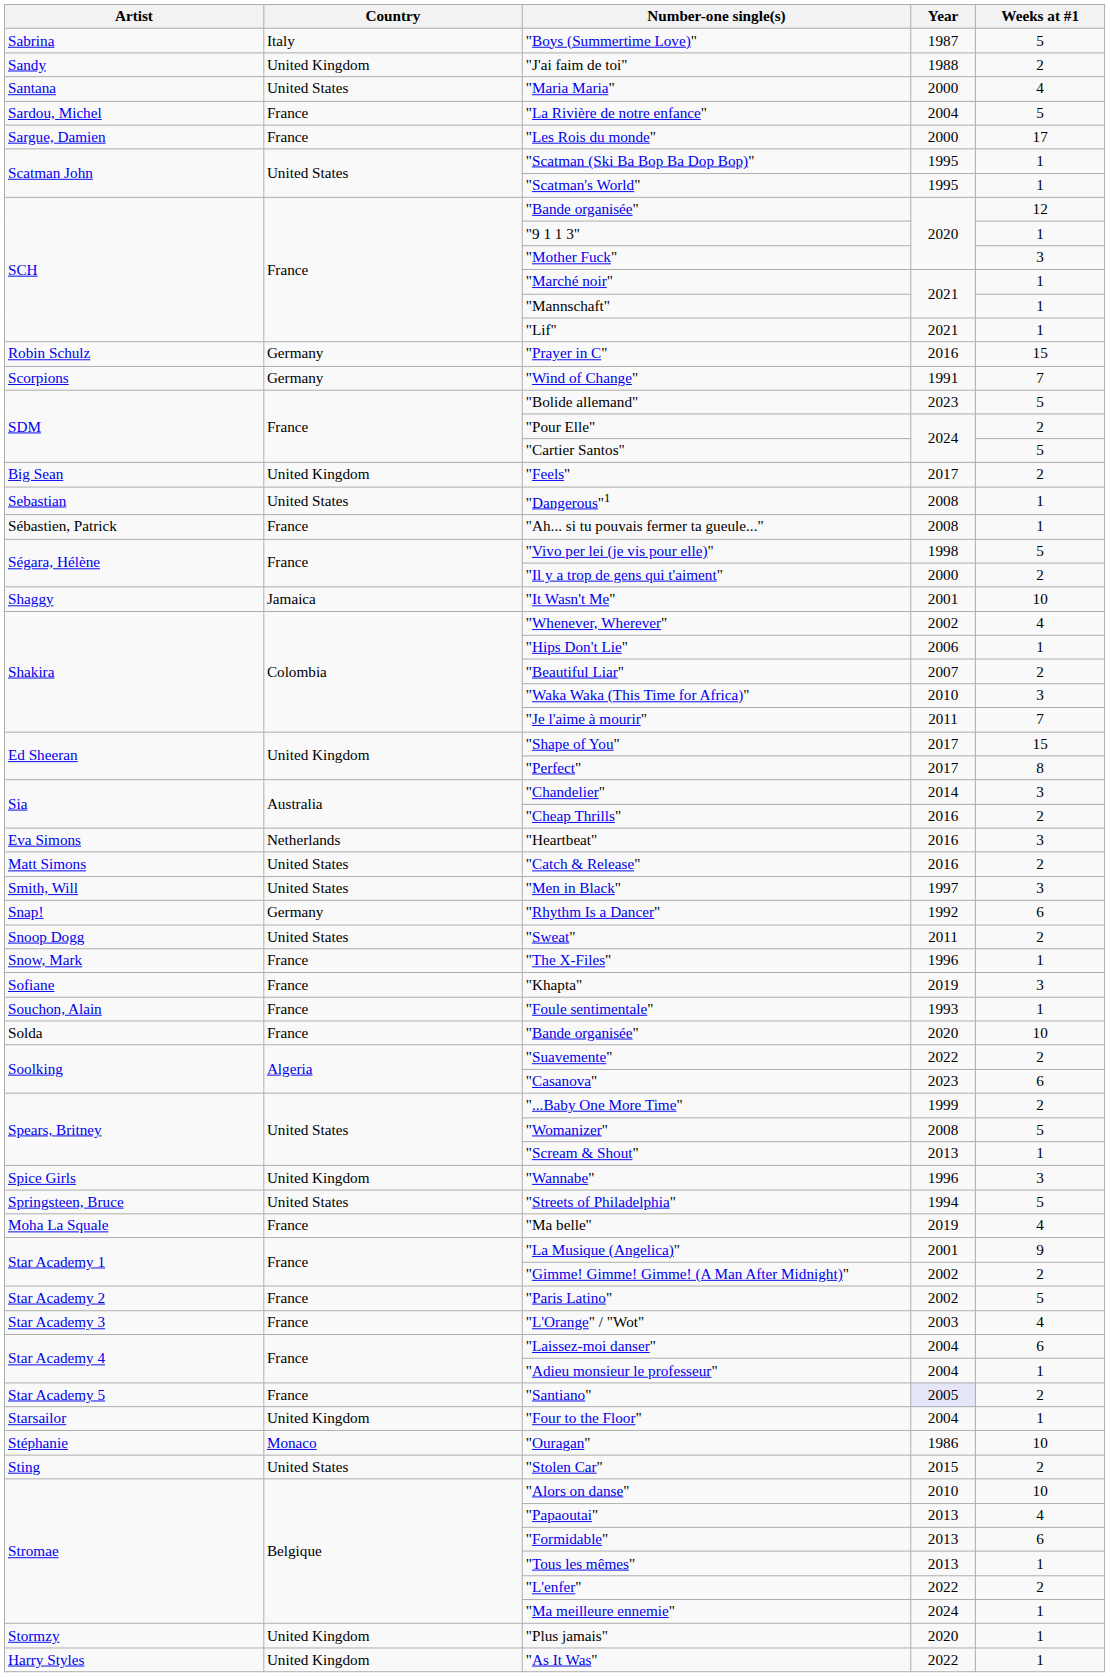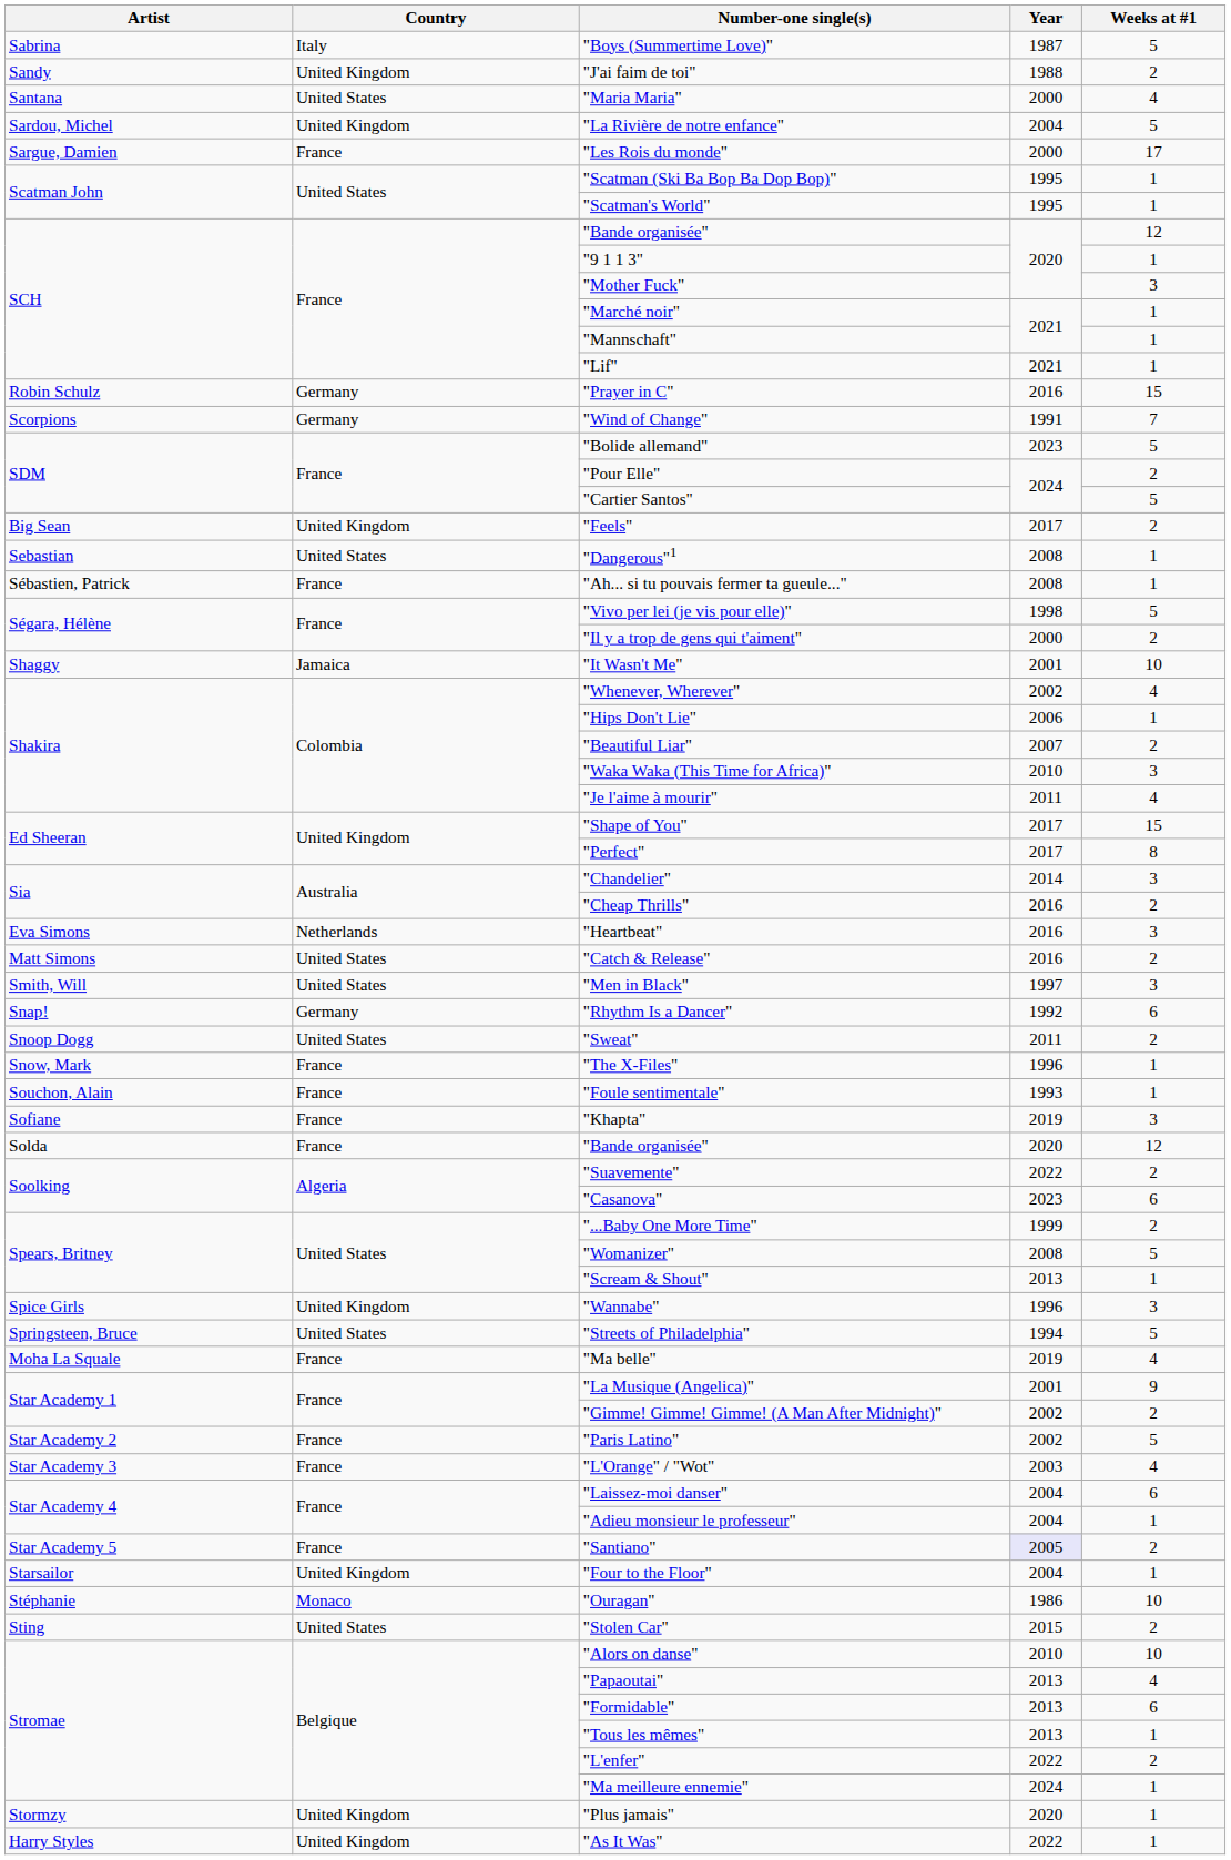"La Rivière de notre enfance" | Country: France -> United Kingdom
"Je l'aime à mourir" | Weeks at #1: 7 -> 4
rows swapped: "Khapta" <-> "Foule sentimentale"
Solda / "Bande organisée" | Weeks at #1: 10 -> 12
